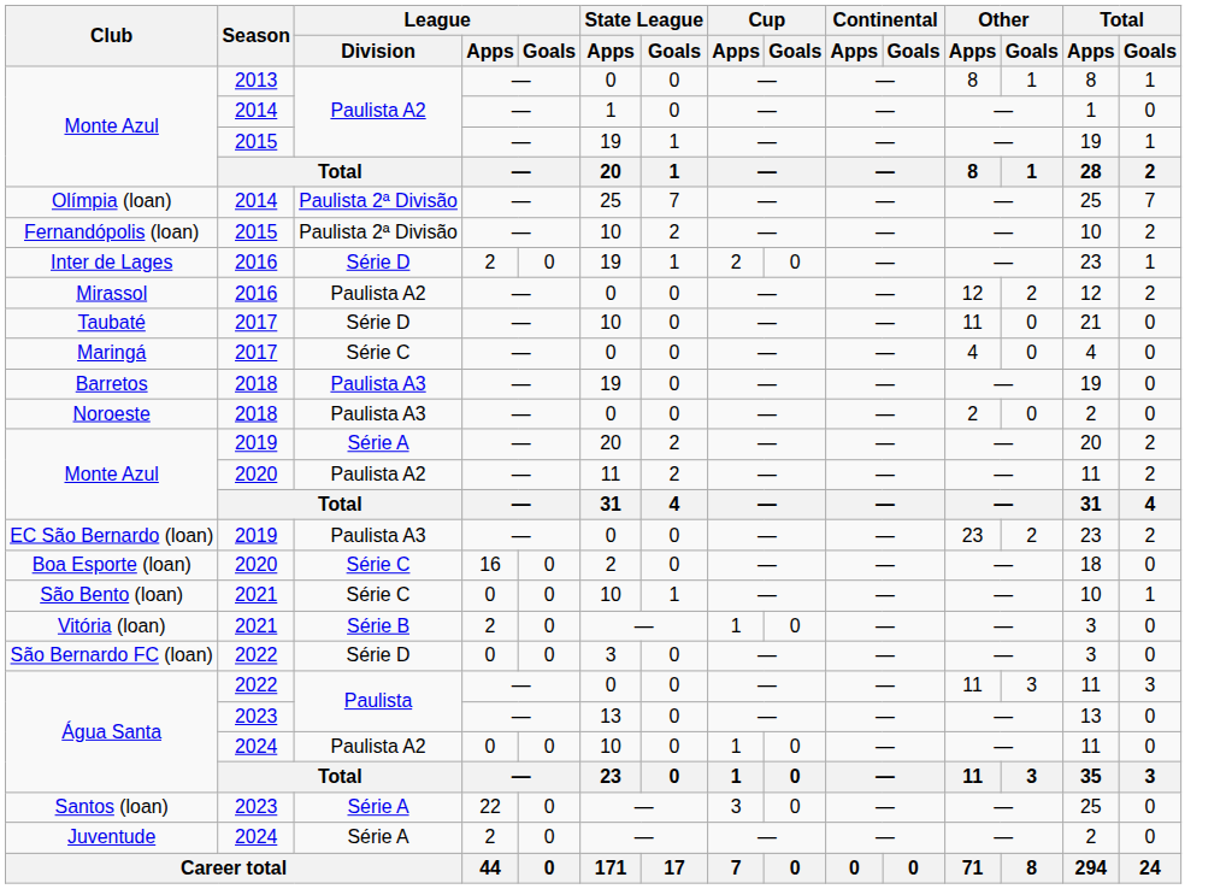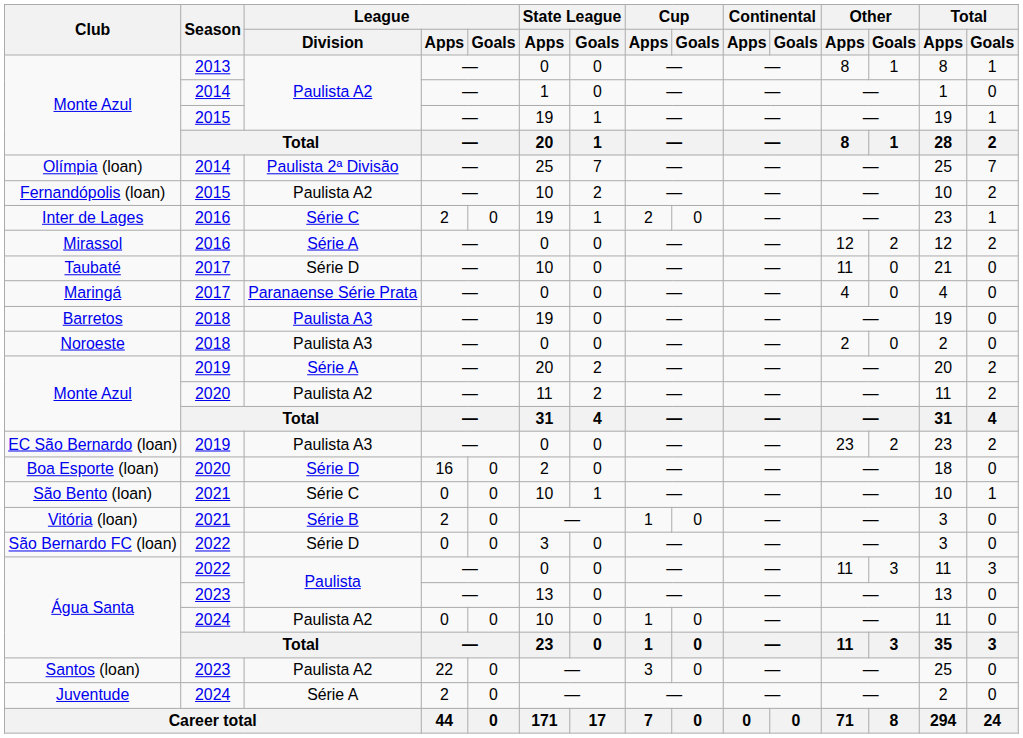Fernandópolis (loan) | League / Division: Paulista 2ª Divisão -> Paulista A2
Inter de Lages | League / Division: Série D -> Série C
Mirassol | League / Division: Paulista A2 -> Série A
Maringá | League / Division: Série C -> Paranaense Série Prata
Boa Esporte (loan) | League / Division: Série C -> Série D
Santos (loan) | League / Division: Série A -> Paulista A2
